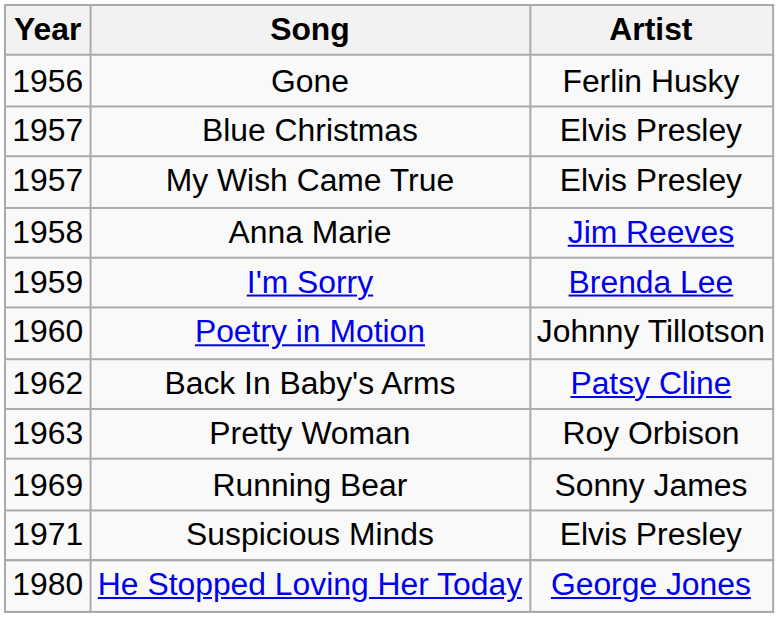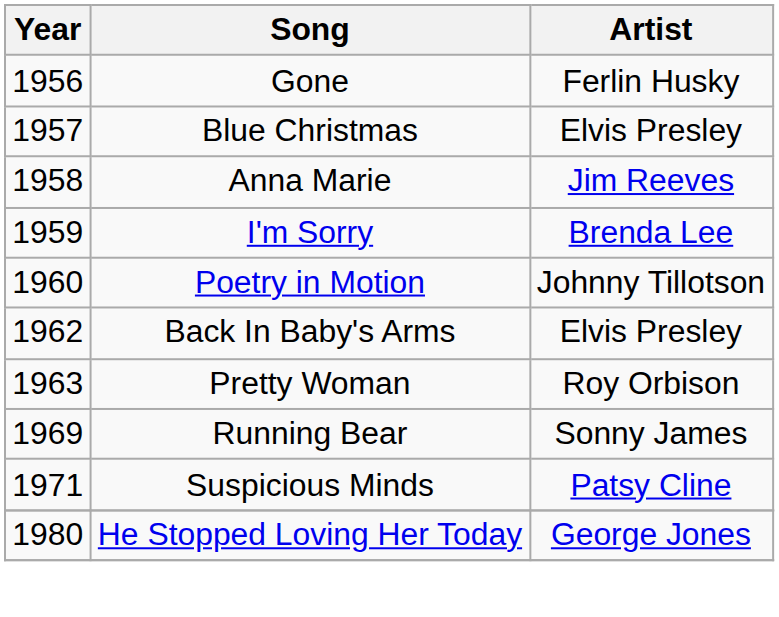- row: 1957 | My Wish Came True | Elvis Presley
Back In Baby's Arms | Artist: Patsy Cline -> Elvis Presley
Suspicious Minds | Artist: Elvis Presley -> Patsy Cline
